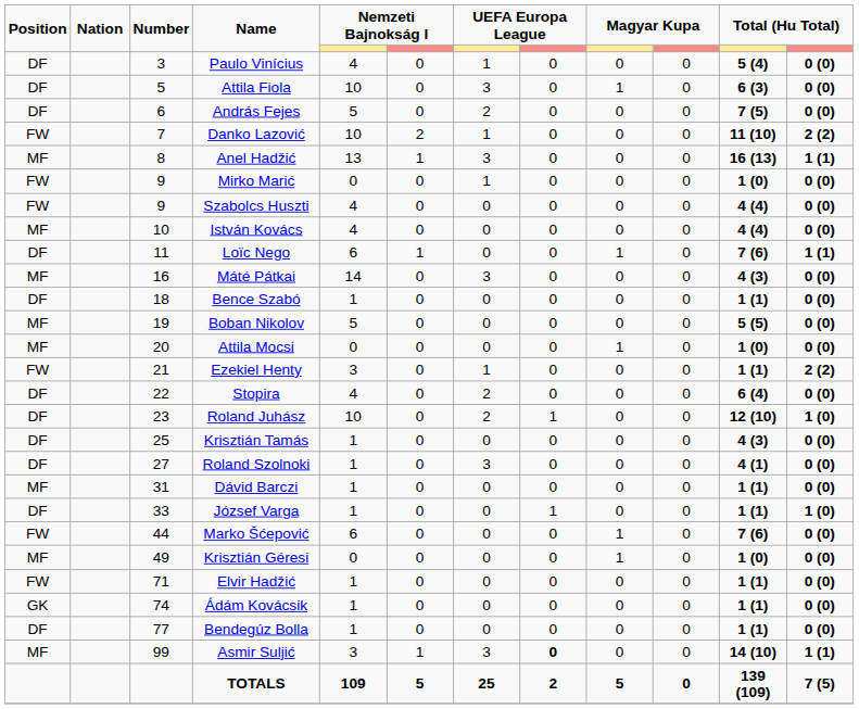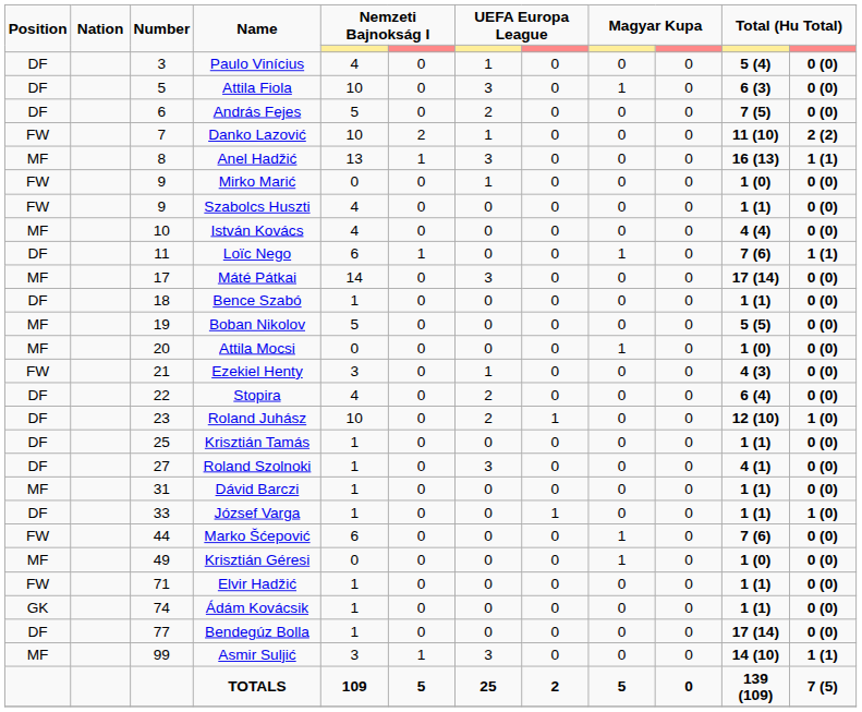Szabolcs Huszti | column 11: 4 (4) -> 1 (1)
Máté Pátkai | Number: 16 -> 17
Máté Pátkai | column 11: 4 (3) -> 17 (14)
Ezekiel Henty | column 11: 1 (1) -> 4 (3)
Ezekiel Henty | column 12: 2 (2) -> 0 (0)
Krisztián Tamás | column 11: 4 (3) -> 1 (1)
Bendegúz Bolla | column 11: 1 (1) -> 17 (14)
Asmir Suljić | column 8: bold -> normal
